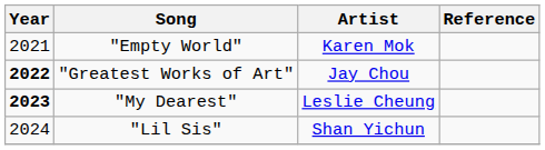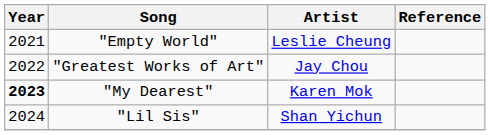"Empty World" | Artist: Karen Mok -> Leslie Cheung
"Greatest Works of Art" | Year: bold -> normal
"My Dearest" | Artist: Leslie Cheung -> Karen Mok
